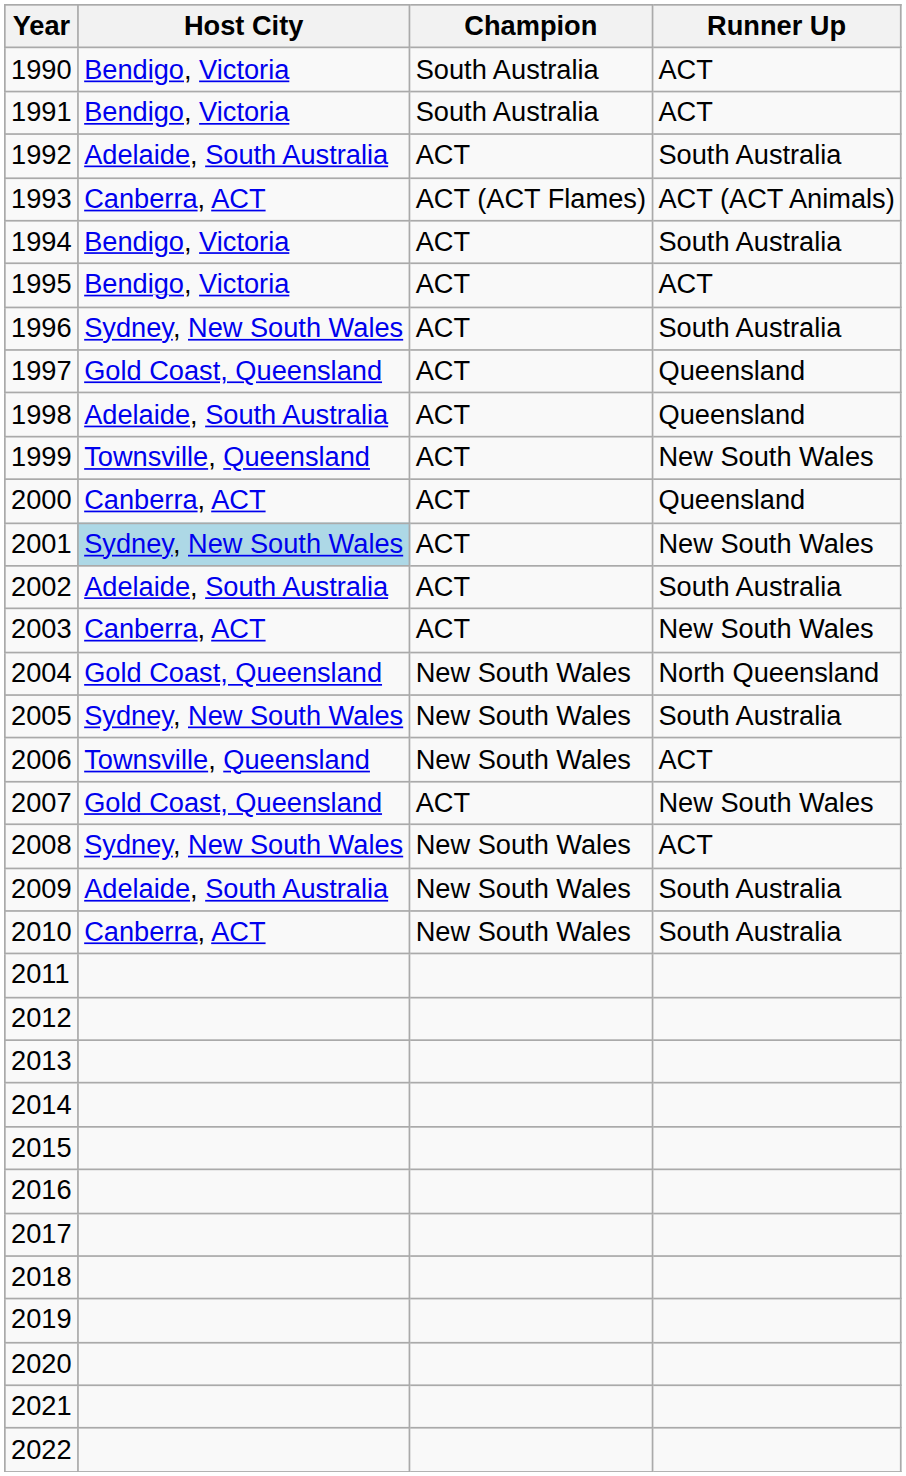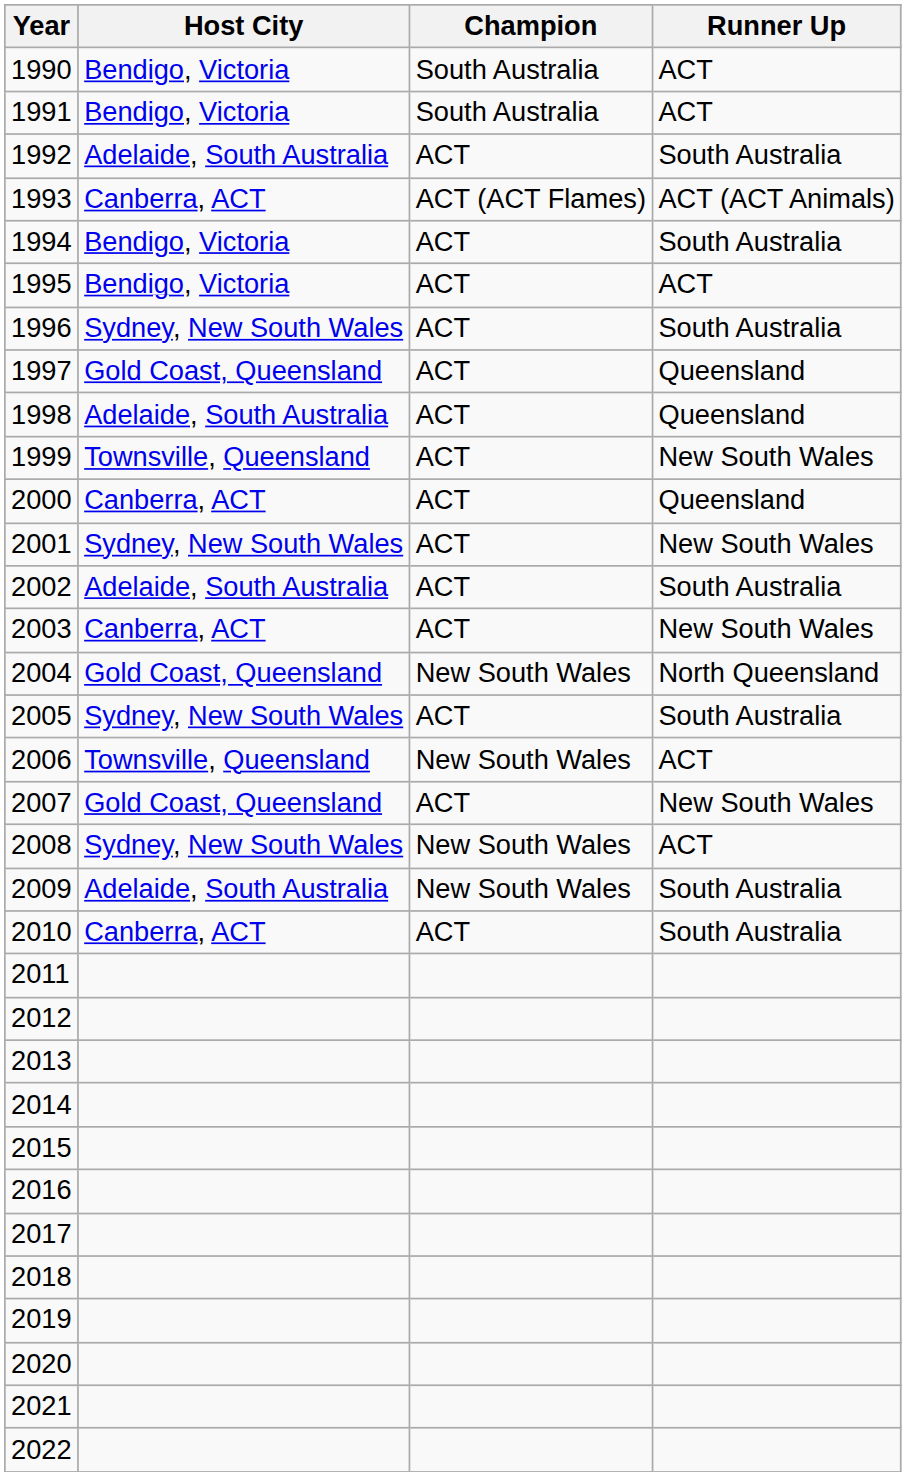2001 | Host City: lightblue background -> no background
2005 | Champion: New South Wales -> ACT
2010 | Champion: New South Wales -> ACT
